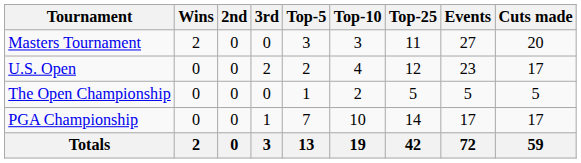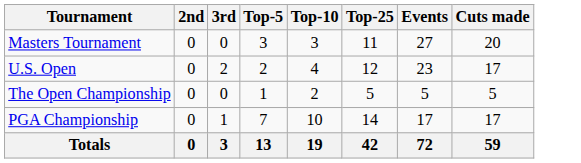- column: Wins | 2 | 0 | 0 | 0 | 2
